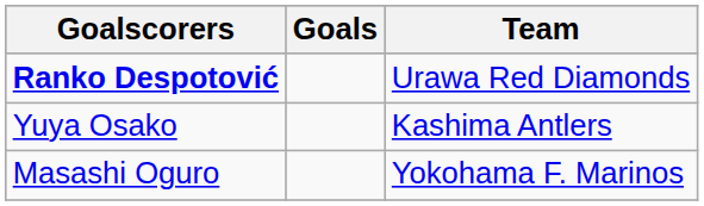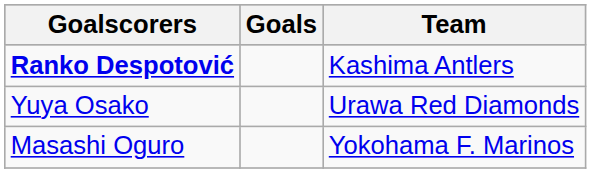Ranko Despotović | Team: Urawa Red Diamonds -> Kashima Antlers
Yuya Osako | Team: Kashima Antlers -> Urawa Red Diamonds
